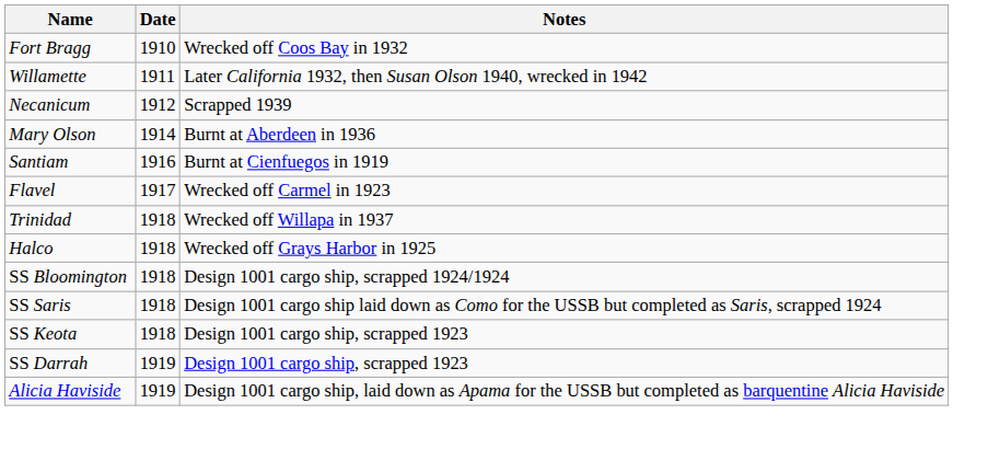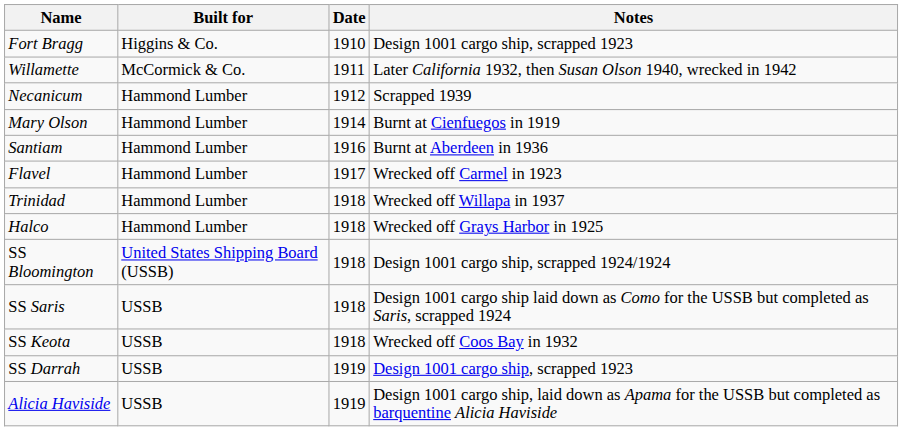+ column: Built for | Higgins & Co. | McCormick & Co. | Hammond Lumber | Hammond Lumber | Hammond Lumber | Hammond Lumber | Hammond Lumber | Hammond Lumber | United States Shipping Board (USSB) | USSB | USSB | USSB | USSB
Fort Bragg | Notes: Wrecked off Coos Bay in 1932 -> Design 1001 cargo ship, scrapped 1923
Mary Olson | Notes: Burnt at Aberdeen in 1936 -> Burnt at Cienfuegos in 1919
Santiam | Notes: Burnt at Cienfuegos in 1919 -> Burnt at Aberdeen in 1936
SS Keota | Notes: Design 1001 cargo ship, scrapped 1923 -> Wrecked off Coos Bay in 1932
